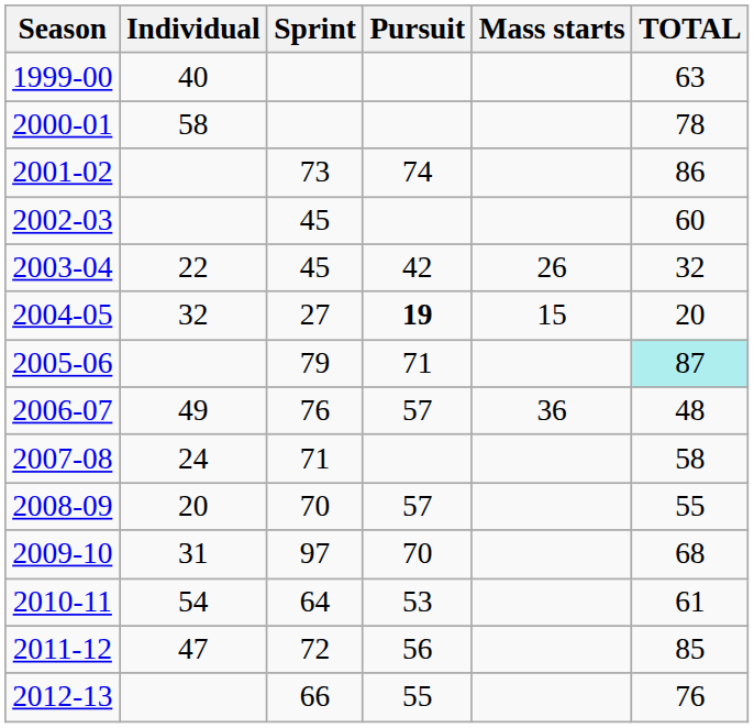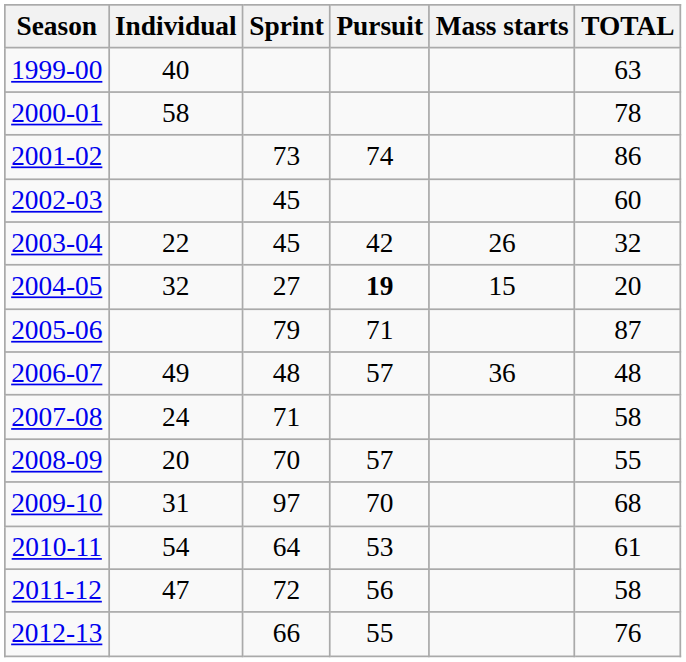2005-06 | TOTAL: paleturquoise background -> no background
2006-07 | Sprint: 76 -> 48
2011-12 | TOTAL: 85 -> 58
